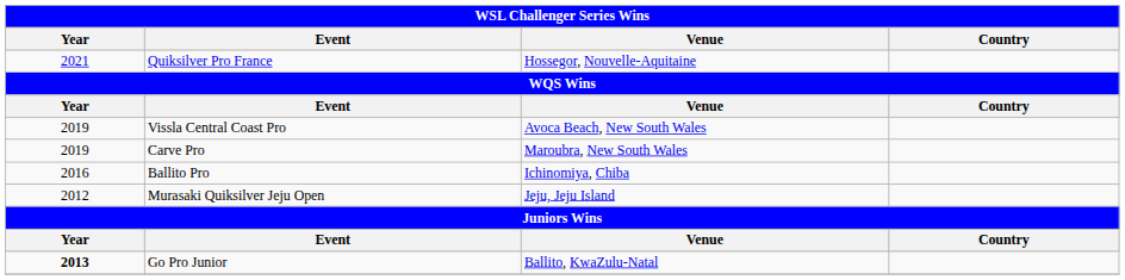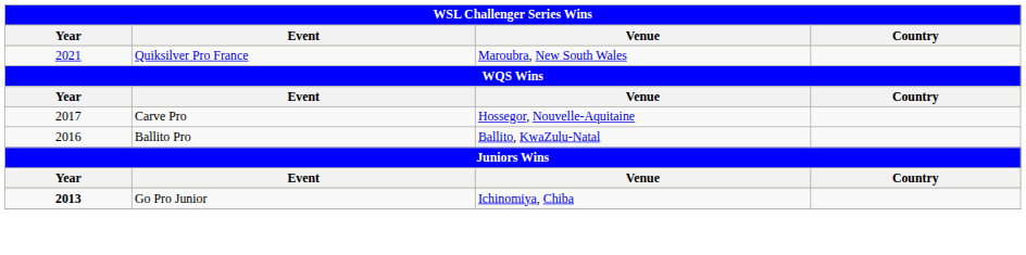Quiksilver Pro France | Venue: Hossegor, Nouvelle-Aquitaine -> Maroubra, New South Wales
- row: 2019 | Vissla Central Coast Pro | Avoca Beach, New South Wales
Carve Pro | Year: 2019 -> 2017
Carve Pro | Venue: Maroubra, New South Wales -> Hossegor, Nouvelle-Aquitaine
Ballito Pro | Venue: Ichinomiya, Chiba -> Ballito, KwaZulu-Natal
- row: 2012 | Murasaki Quiksilver Jeju Open | Jeju, Jeju Island
Go Pro Junior | Venue: Ballito, KwaZulu-Natal -> Ichinomiya, Chiba
